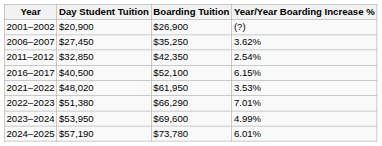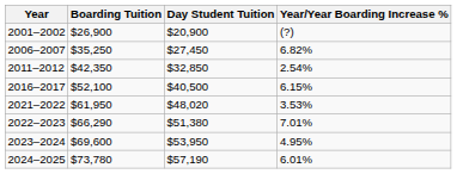columns swapped: Boarding Tuition <-> Day Student Tuition
2006–2007 | Year/Year Boarding Increase %: 3.62% -> 6.82%
2023–2024 | Year/Year Boarding Increase %: 4.99% -> 4.95%
